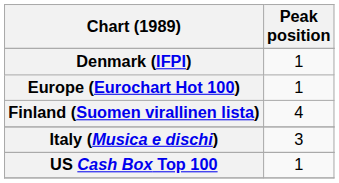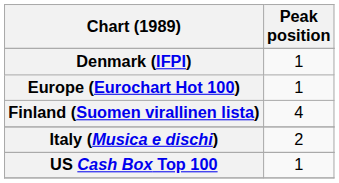Italy (Musica e dischi) | Peak position: 3 -> 2
